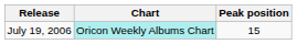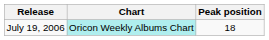July 19, 2006 | Peak position: 15 -> 18
